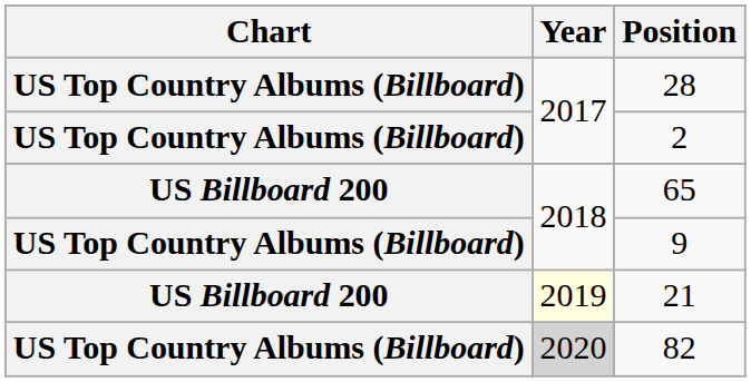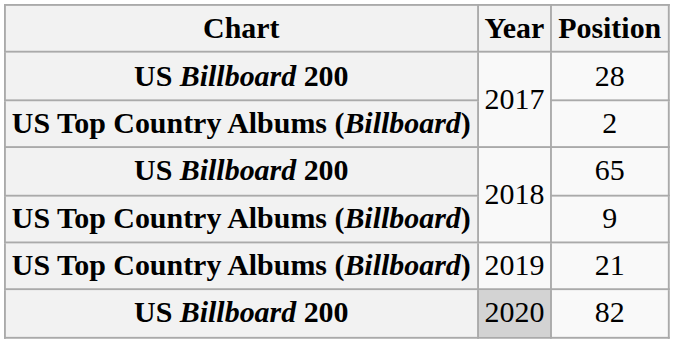28 | Chart: US Top Country Albums (Billboard) -> US Billboard 200
21 | Chart: US Billboard 200 -> US Top Country Albums (Billboard)
21 | Year: lightyellow background -> no background
82 | Chart: US Top Country Albums (Billboard) -> US Billboard 200
